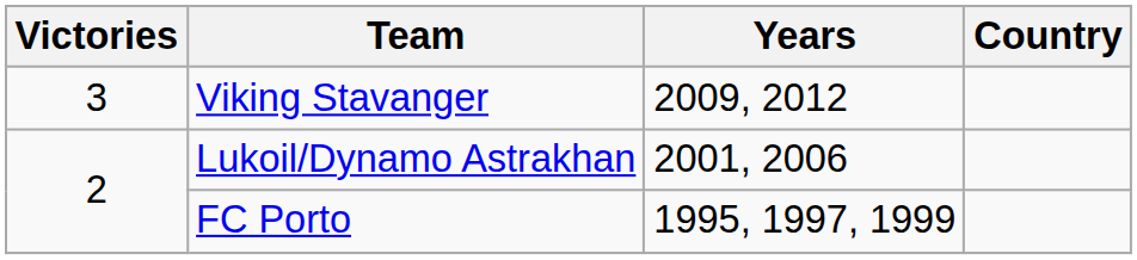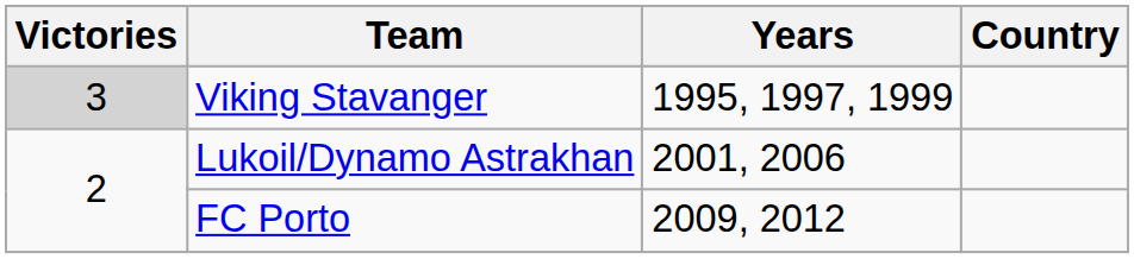Viking Stavanger | Victories: no background -> lightgrey background
Viking Stavanger | Years: 2009, 2012 -> 1995, 1997, 1999
FC Porto | Years: 1995, 1997, 1999 -> 2009, 2012
